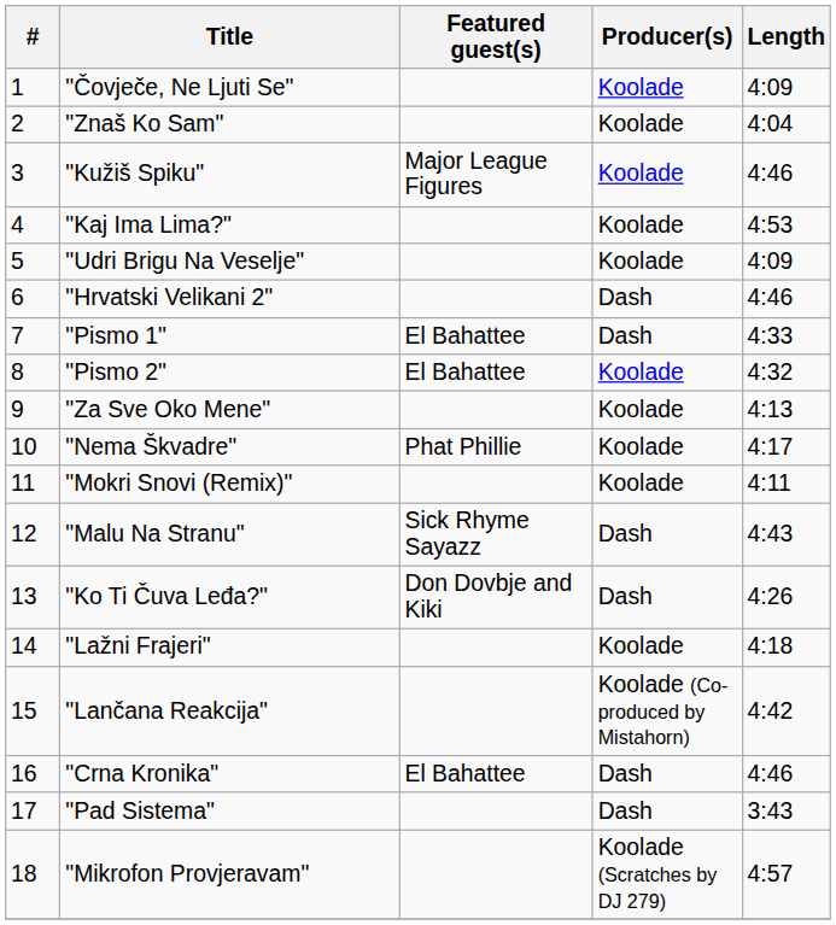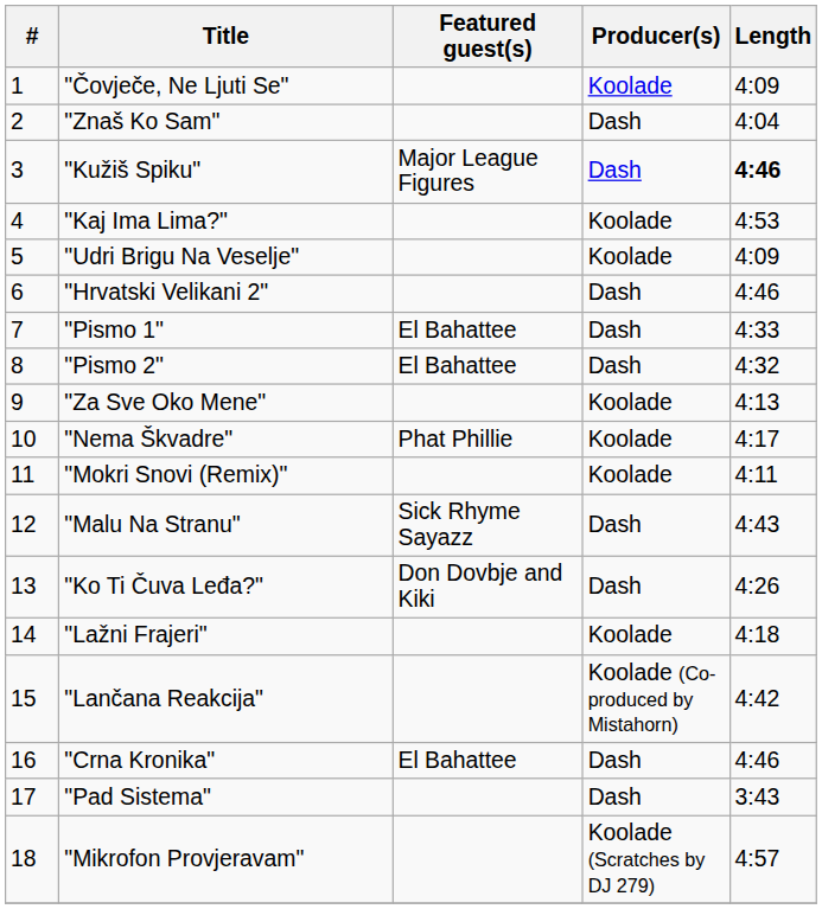"Znaš Ko Sam" | Producer(s): Koolade -> Dash
"Kužiš Spiku" | Producer(s): Koolade -> Dash
"Kužiš Spiku" | Length: normal -> bold
"Pismo 2" | Producer(s): Koolade -> Dash
